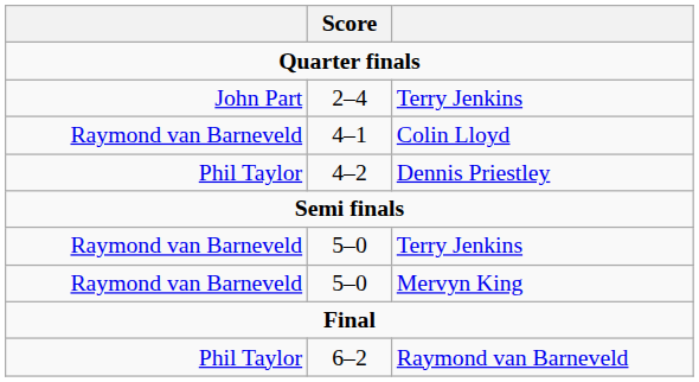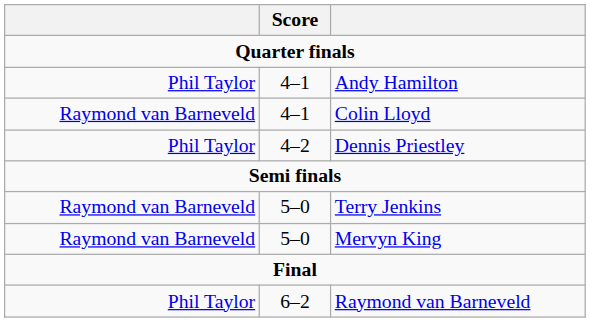+ row: Phil Taylor | 4–1 | Andy Hamilton
- row: John Part | 2–4 | Terry Jenkins
